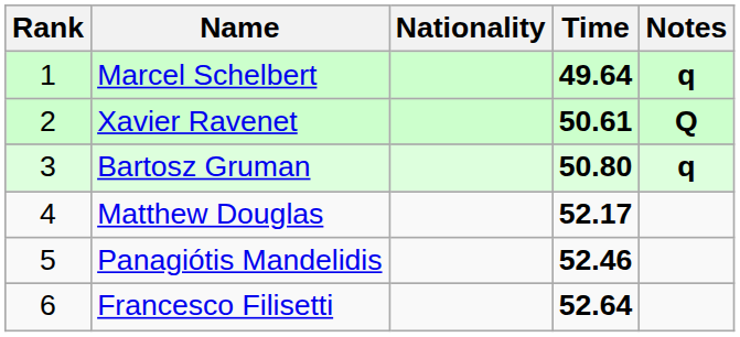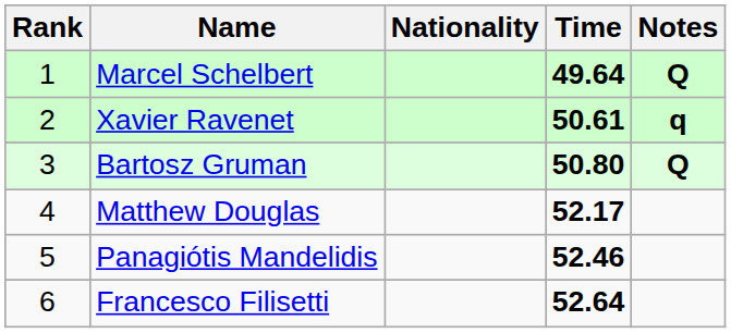Marcel Schelbert | Notes: q -> Q
Xavier Ravenet | Notes: Q -> q
Bartosz Gruman | Notes: q -> Q
